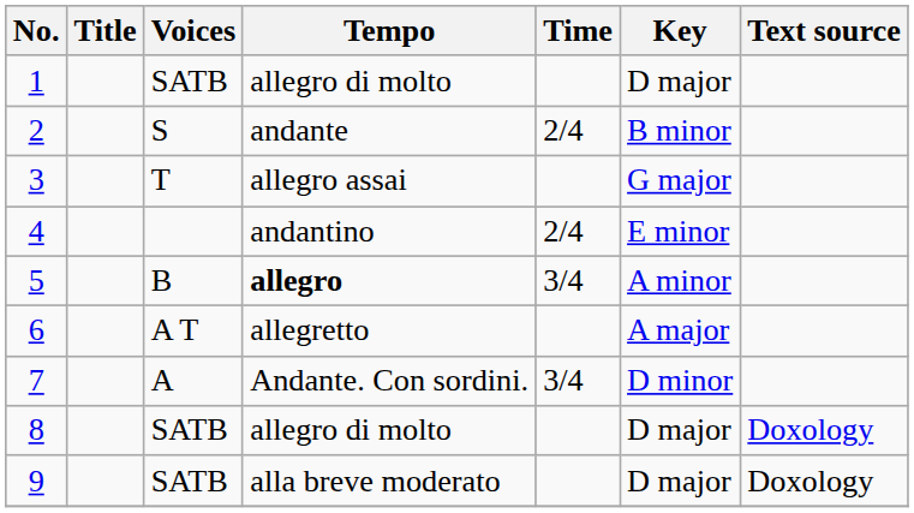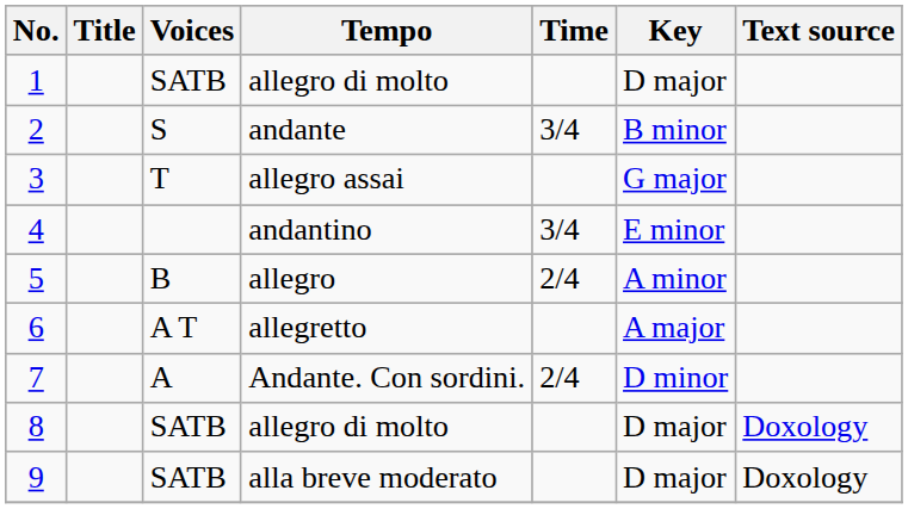2 | Time: 2/4 -> 3/4
4 | Time: 2/4 -> 3/4
5 | Tempo: bold -> normal
5 | Time: 3/4 -> 2/4
7 | Time: 3/4 -> 2/4
